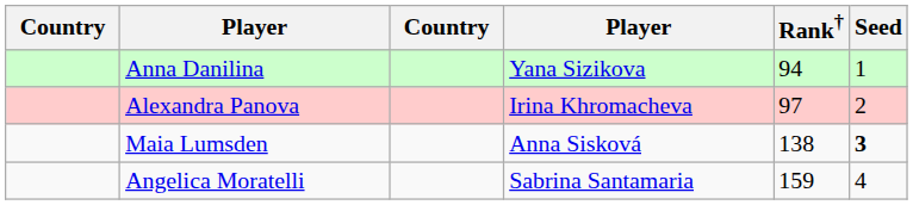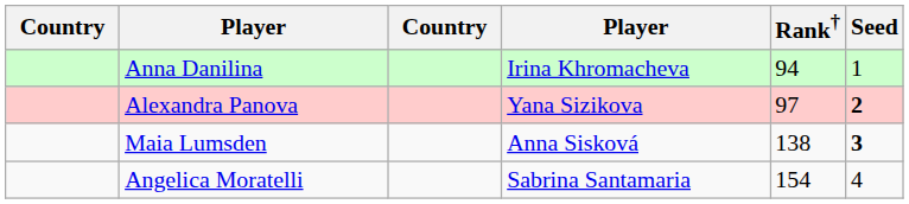Anna Danilina | column 4: Yana Sizikova -> Irina Khromacheva
Alexandra Panova | column 4: Irina Khromacheva -> Yana Sizikova
Alexandra Panova | Seed: normal -> bold
Angelica Moratelli | Rank†: 159 -> 154
